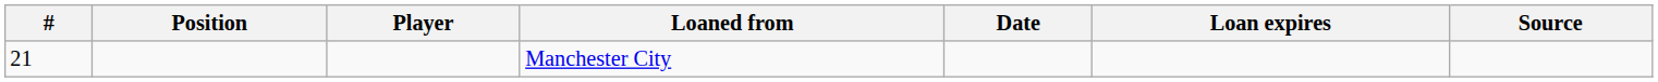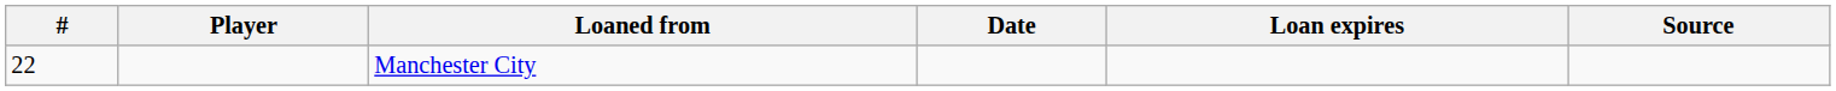- column: Position
Manchester City | #: 21 -> 22
